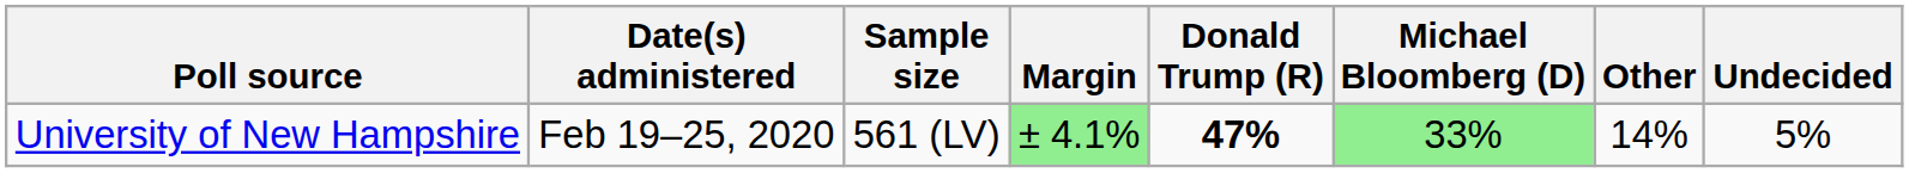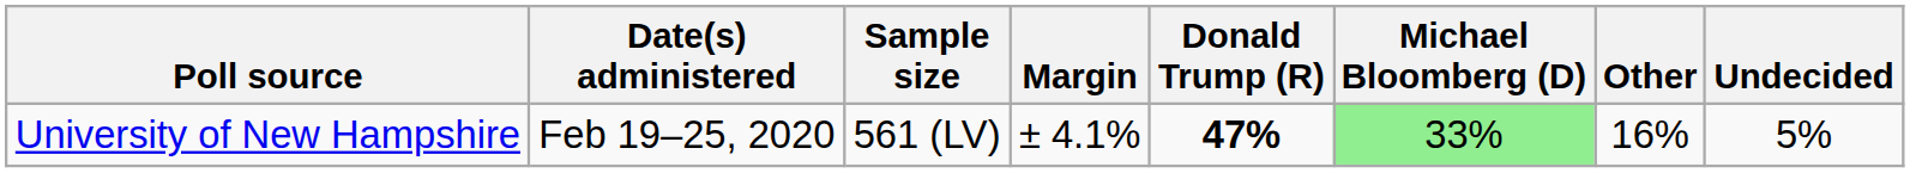University of New Hampshire | Margin: lightgreen background -> no background
University of New Hampshire | Other: 14% -> 16%
